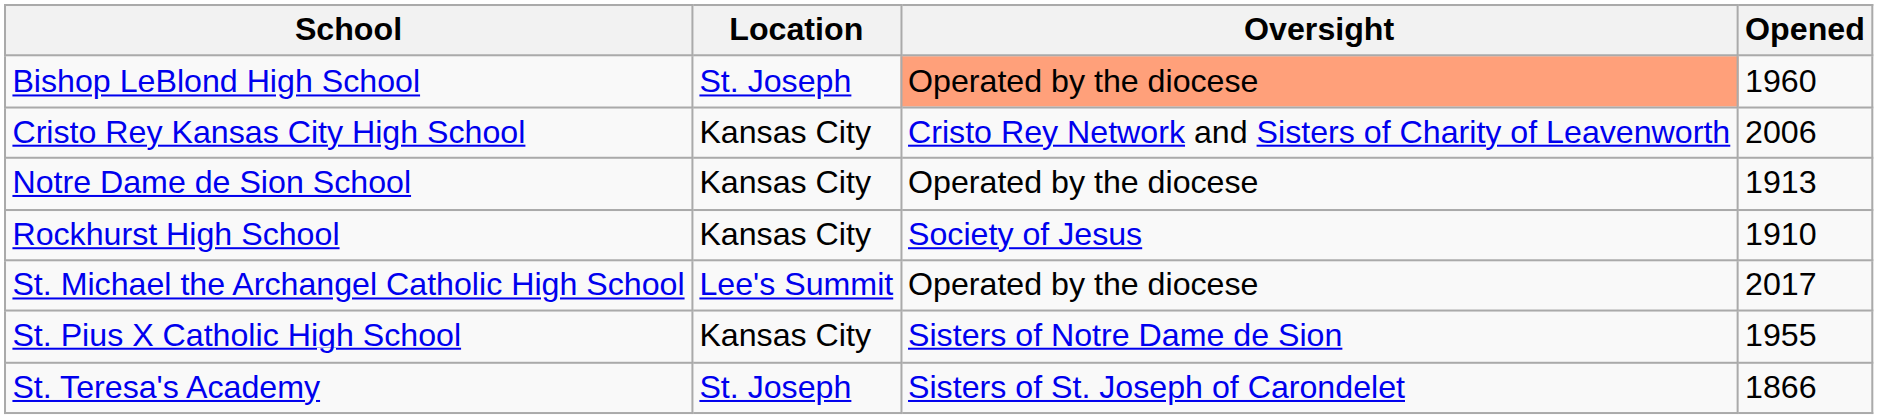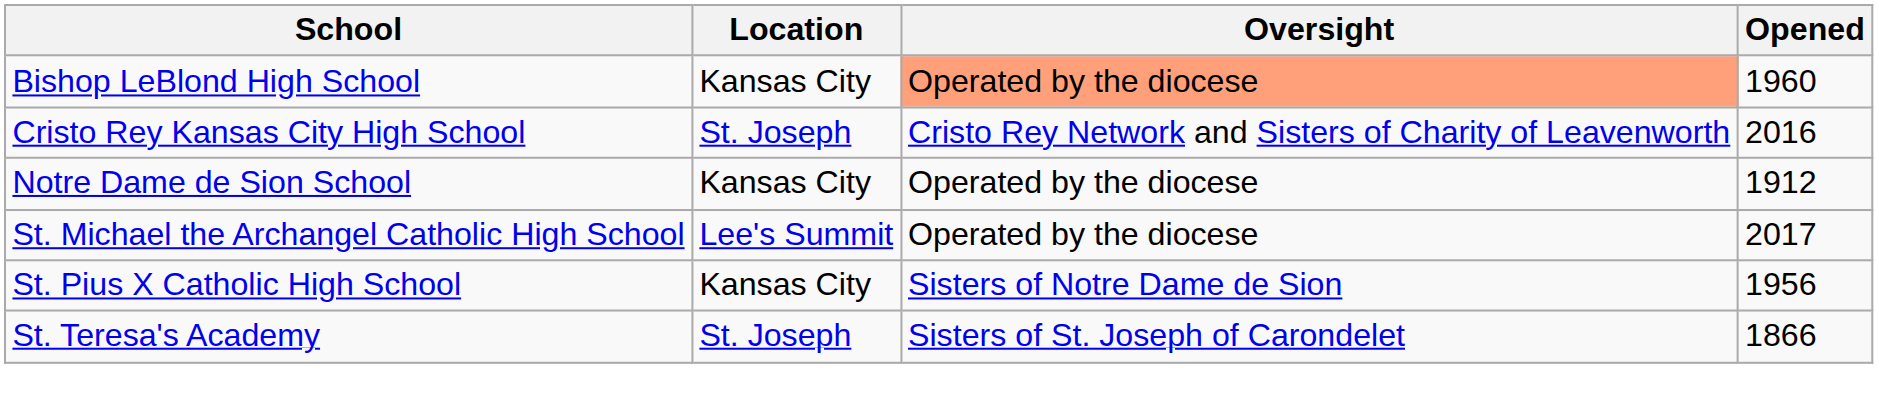Bishop LeBlond High School | Location: St. Joseph -> Kansas City
Cristo Rey Kansas City High School | Location: Kansas City -> St. Joseph
Cristo Rey Kansas City High School | Opened: 2006 -> 2016
Notre Dame de Sion School | Opened: 1913 -> 1912
- row: Rockhurst High School | Kansas City | Society of Jesus | 1910
St. Pius X Catholic High School | Opened: 1955 -> 1956
